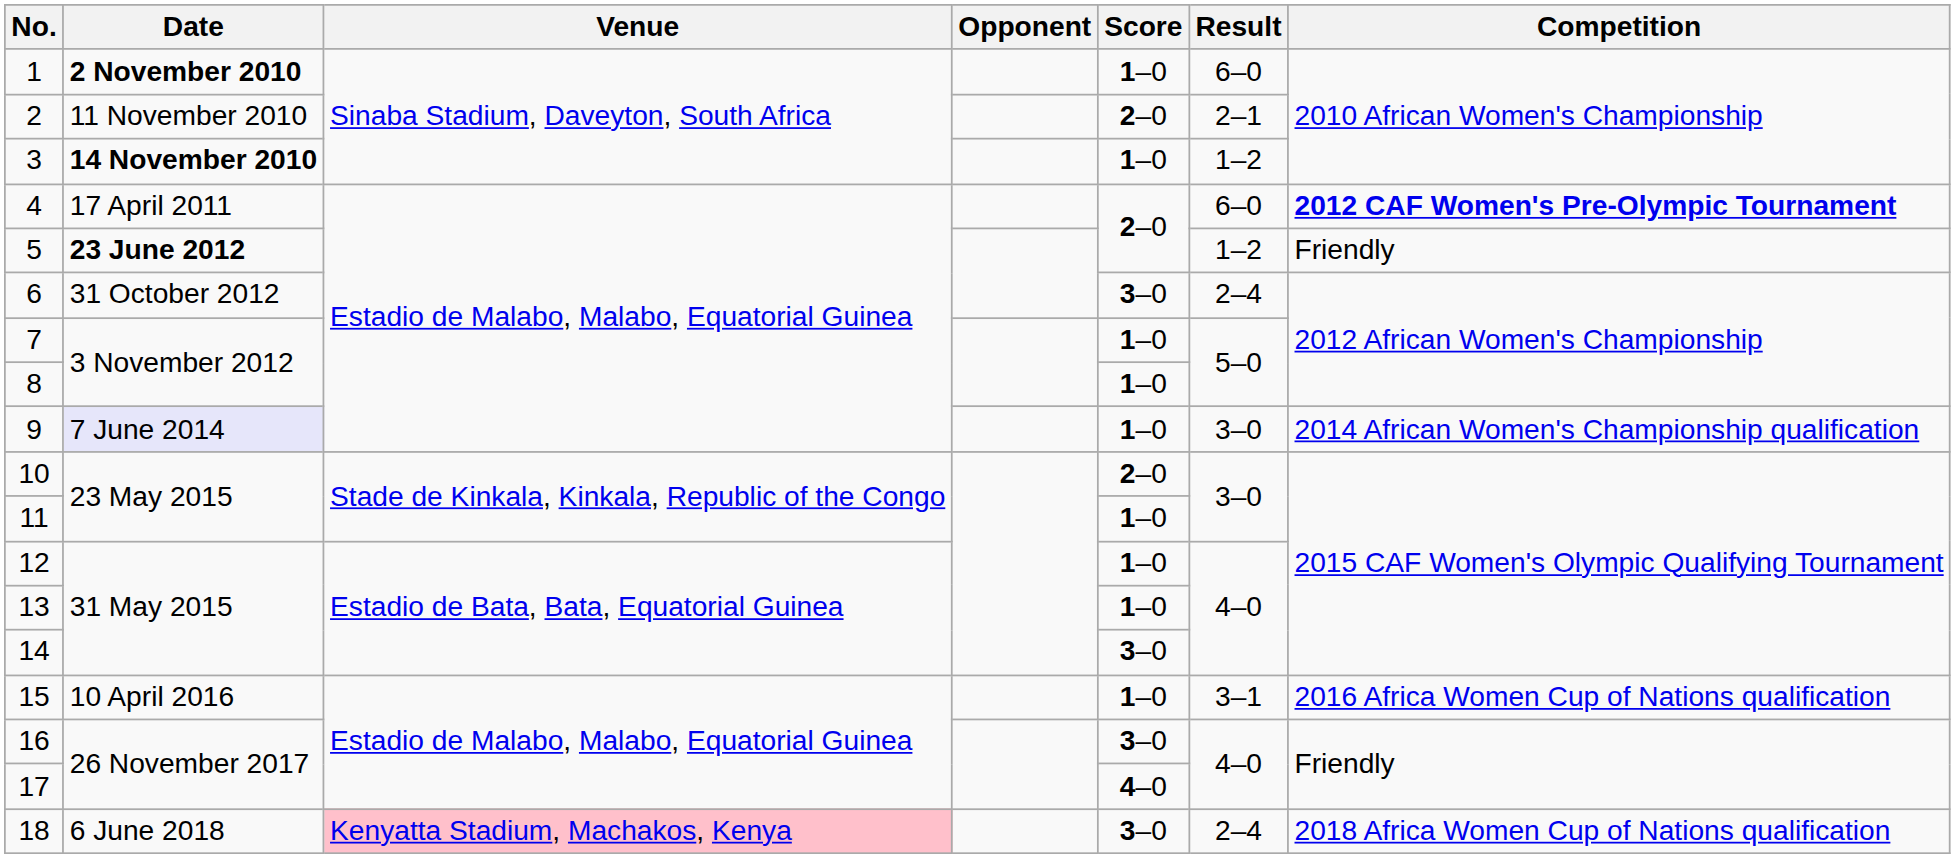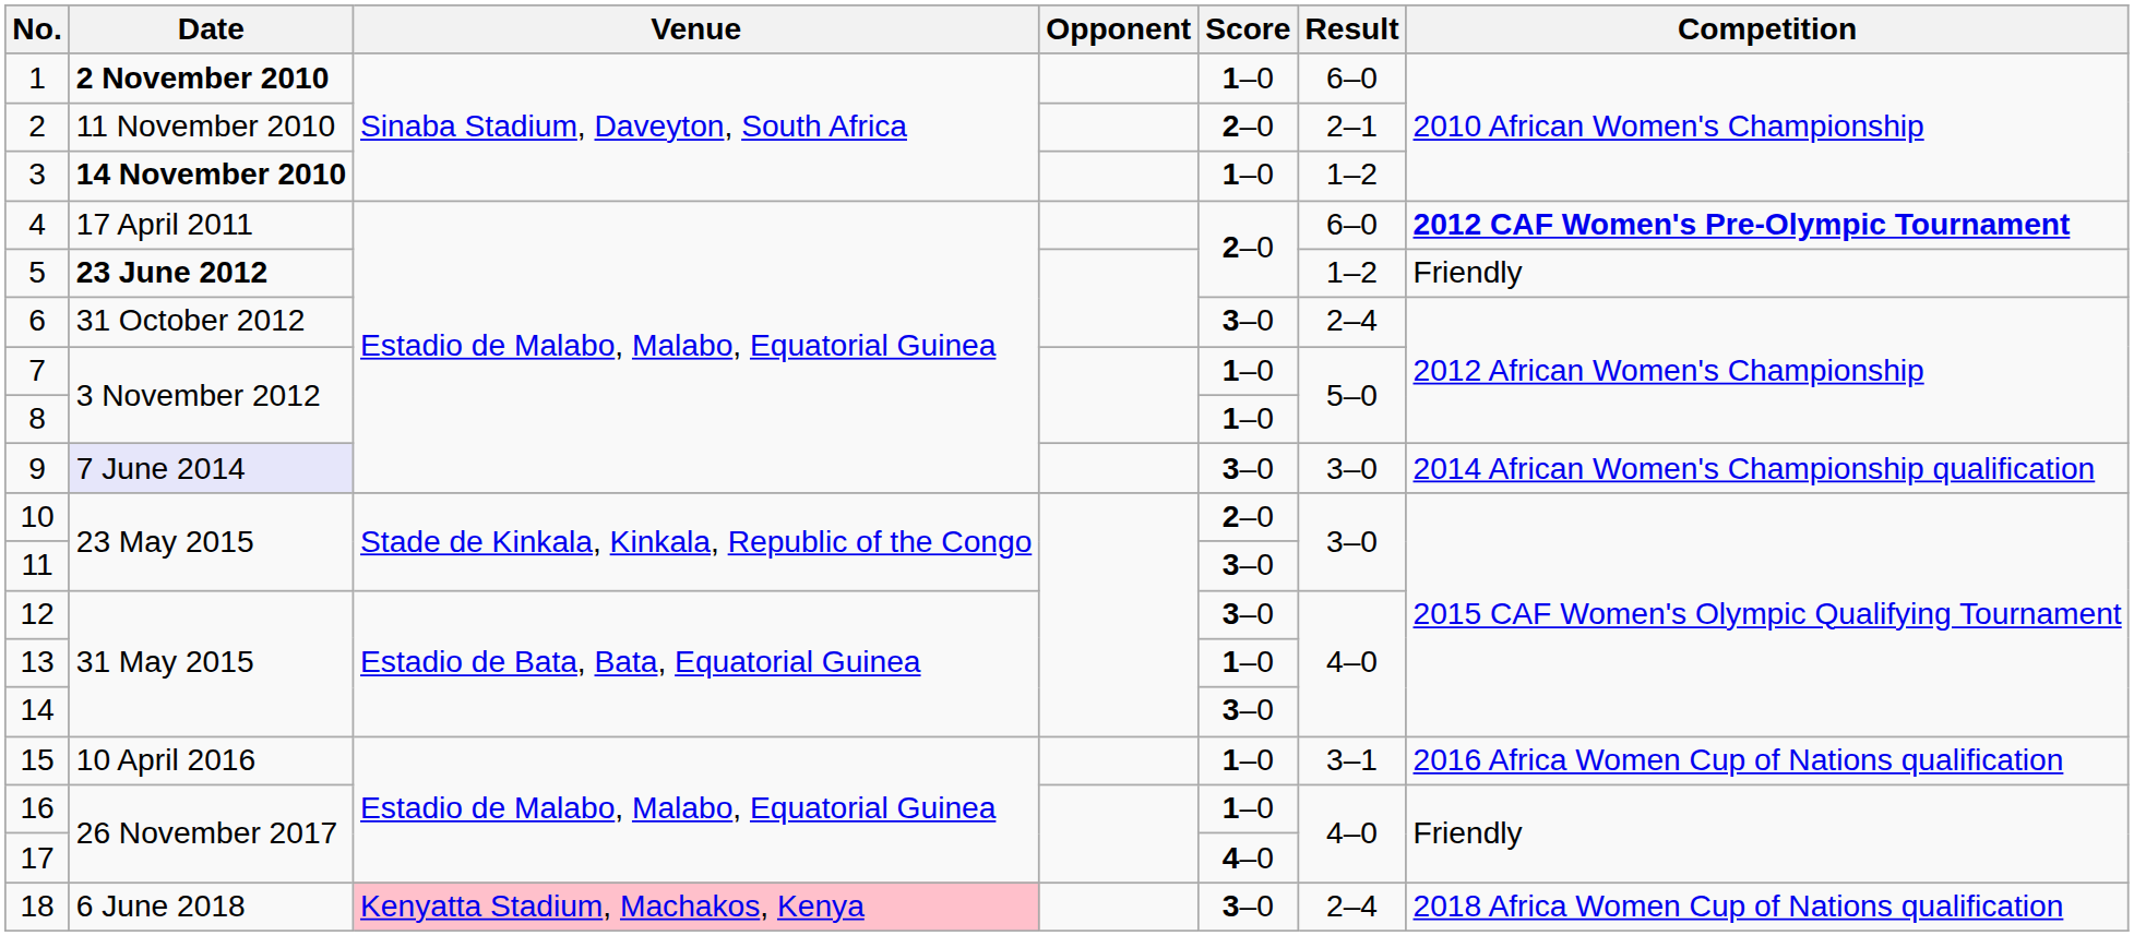9 | Score: 1–0 -> 3–0
11 | Score: 1–0 -> 3–0
12 | Score: 1–0 -> 3–0
16 | Score: 3–0 -> 1–0
